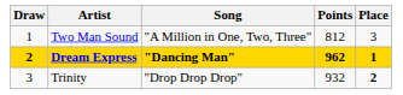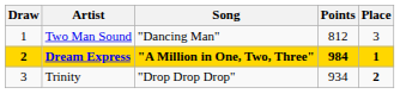Two Man Sound | Song: "A Million in One, Two, Three" -> "Dancing Man"
Dream Express | Song: "Dancing Man" -> "A Million in One, Two, Three"
Dream Express | Points: 962 -> 984
Trinity | Points: 932 -> 934
